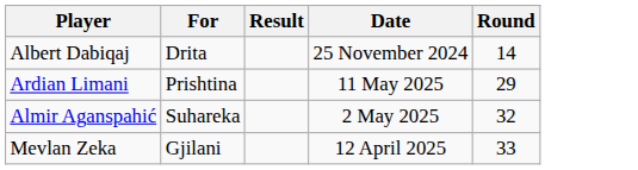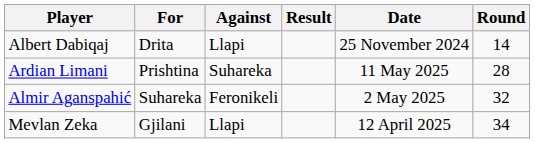+ column: Against | Llapi | Suhareka | Feronikeli | Llapi
Ardian Limani | Round: 29 -> 28
Mevlan Zeka | Round: 33 -> 34
